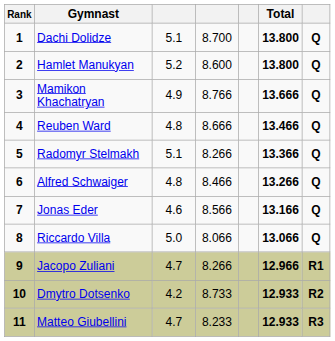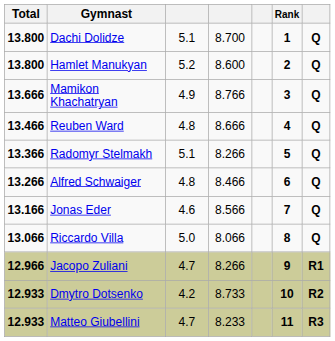columns swapped: Rank <-> Total
